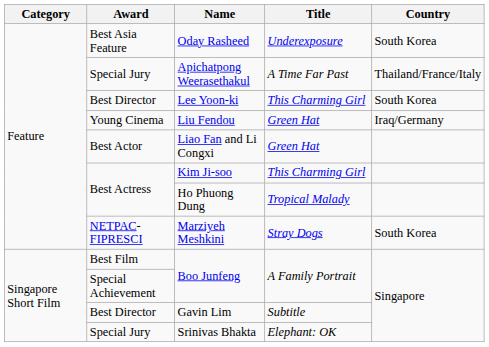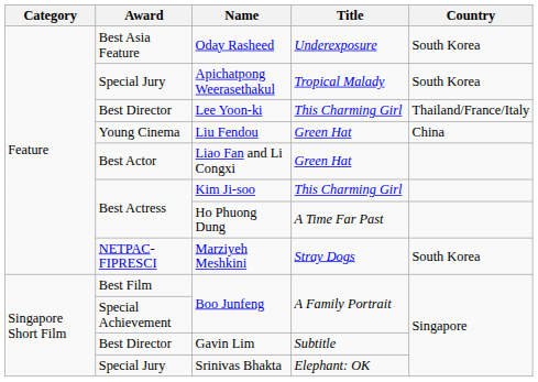Apichatpong Weerasethakul | Title: A Time Far Past -> Tropical Malady
Apichatpong Weerasethakul | Country: Thailand/France/Italy -> South Korea
Lee Yoon-ki | Country: South Korea -> Thailand/France/Italy
Liu Fendou | Country: Iraq/Germany -> China
Ho Phuong Dung | Title: Tropical Malady -> A Time Far Past
